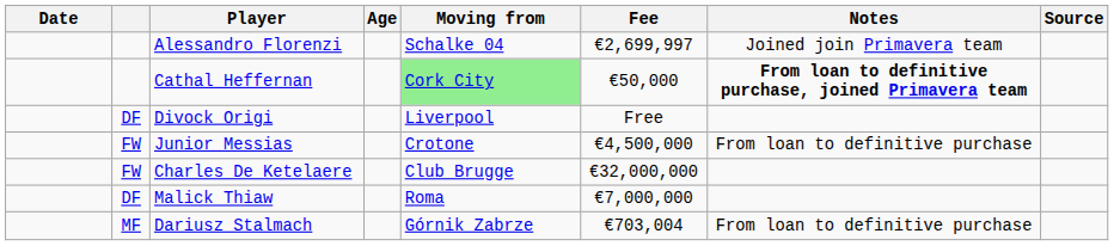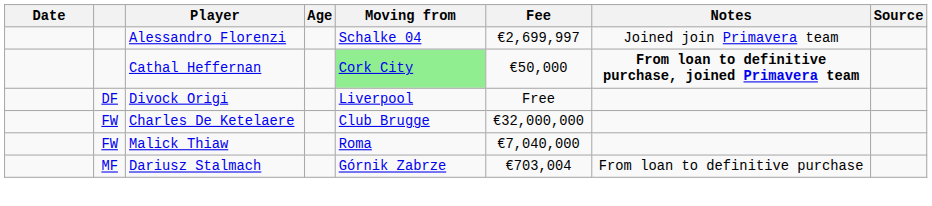- row: FW | Junior Messias | Crotone | €4,500,000 | From loan to definitive purchase
Malick Thiaw | column 2: DF -> FW
Malick Thiaw | Fee: €7,000,000 -> €7,040,000
